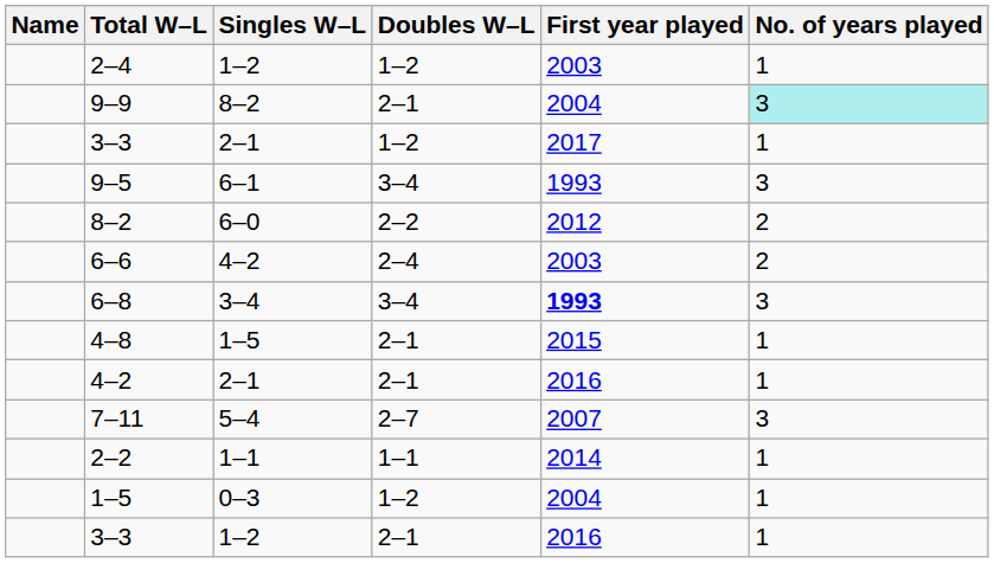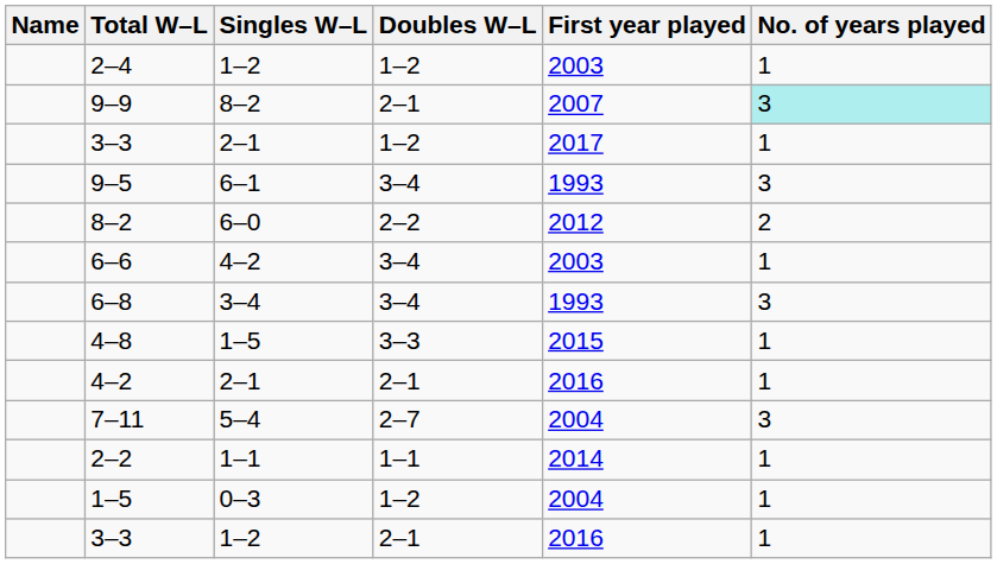9–9 | First year played: 2004 -> 2007
6–6 | Doubles W–L: 2–4 -> 3–4
6–6 | No. of years played: 2 -> 1
6–8 | First year played: bold -> normal
4–8 | Doubles W–L: 2–1 -> 3–3
7–11 | First year played: 2007 -> 2004
